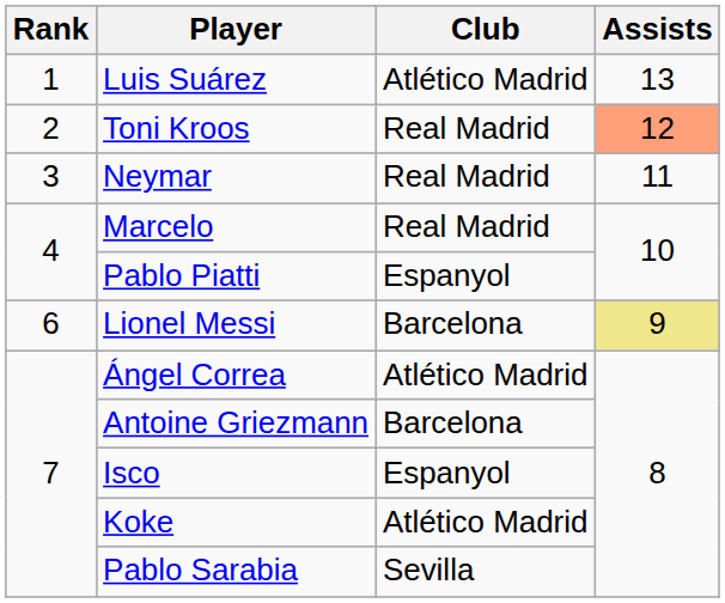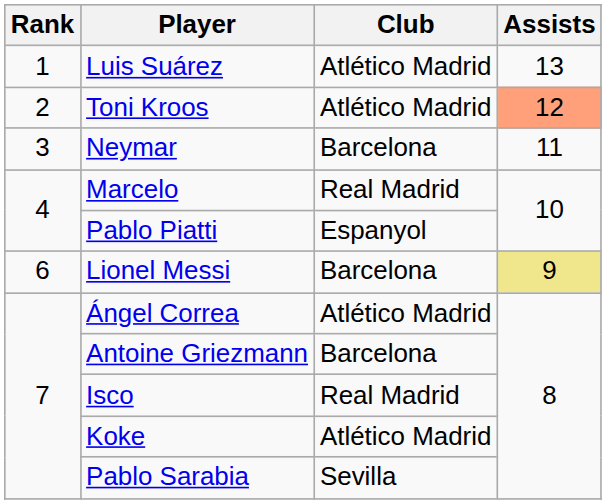Toni Kroos | Club: Real Madrid -> Atlético Madrid
Neymar | Club: Real Madrid -> Barcelona
Isco | Club: Espanyol -> Real Madrid
